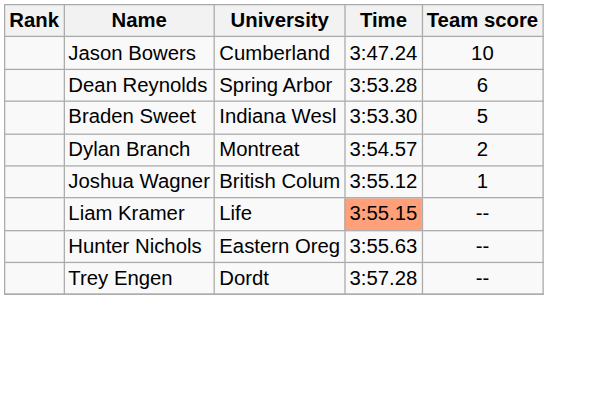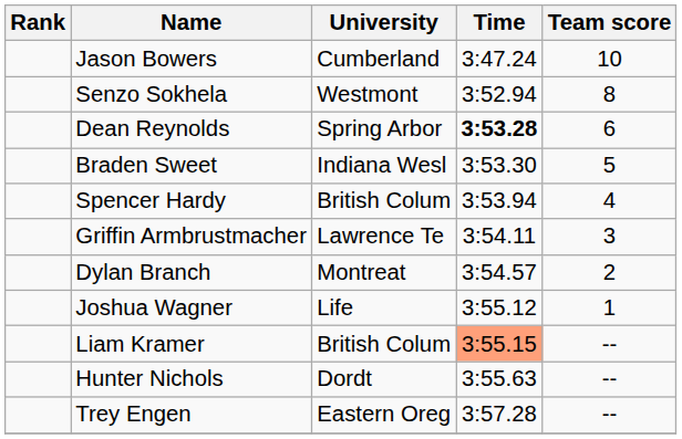+ row: Senzo Sokhela | Westmont | 3:52.94 | 8
Dean Reynolds | Time: normal -> bold
+ row: Spencer Hardy | British Colum | 3:53.94 | 4
+ row: Griffin Armbrustmacher | Lawrence Te | 3:54.11 | 3
Joshua Wagner | University: British Colum -> Life
Liam Kramer | University: Life -> British Colum
Hunter Nichols | University: Eastern Oreg -> Dordt
Trey Engen | University: Dordt -> Eastern Oreg
